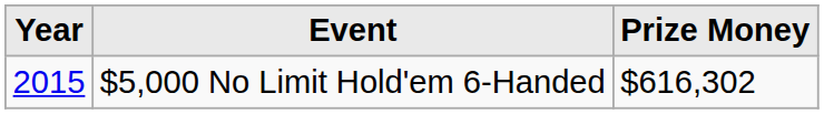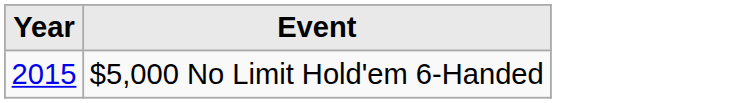- column: Prize Money | $616,302
